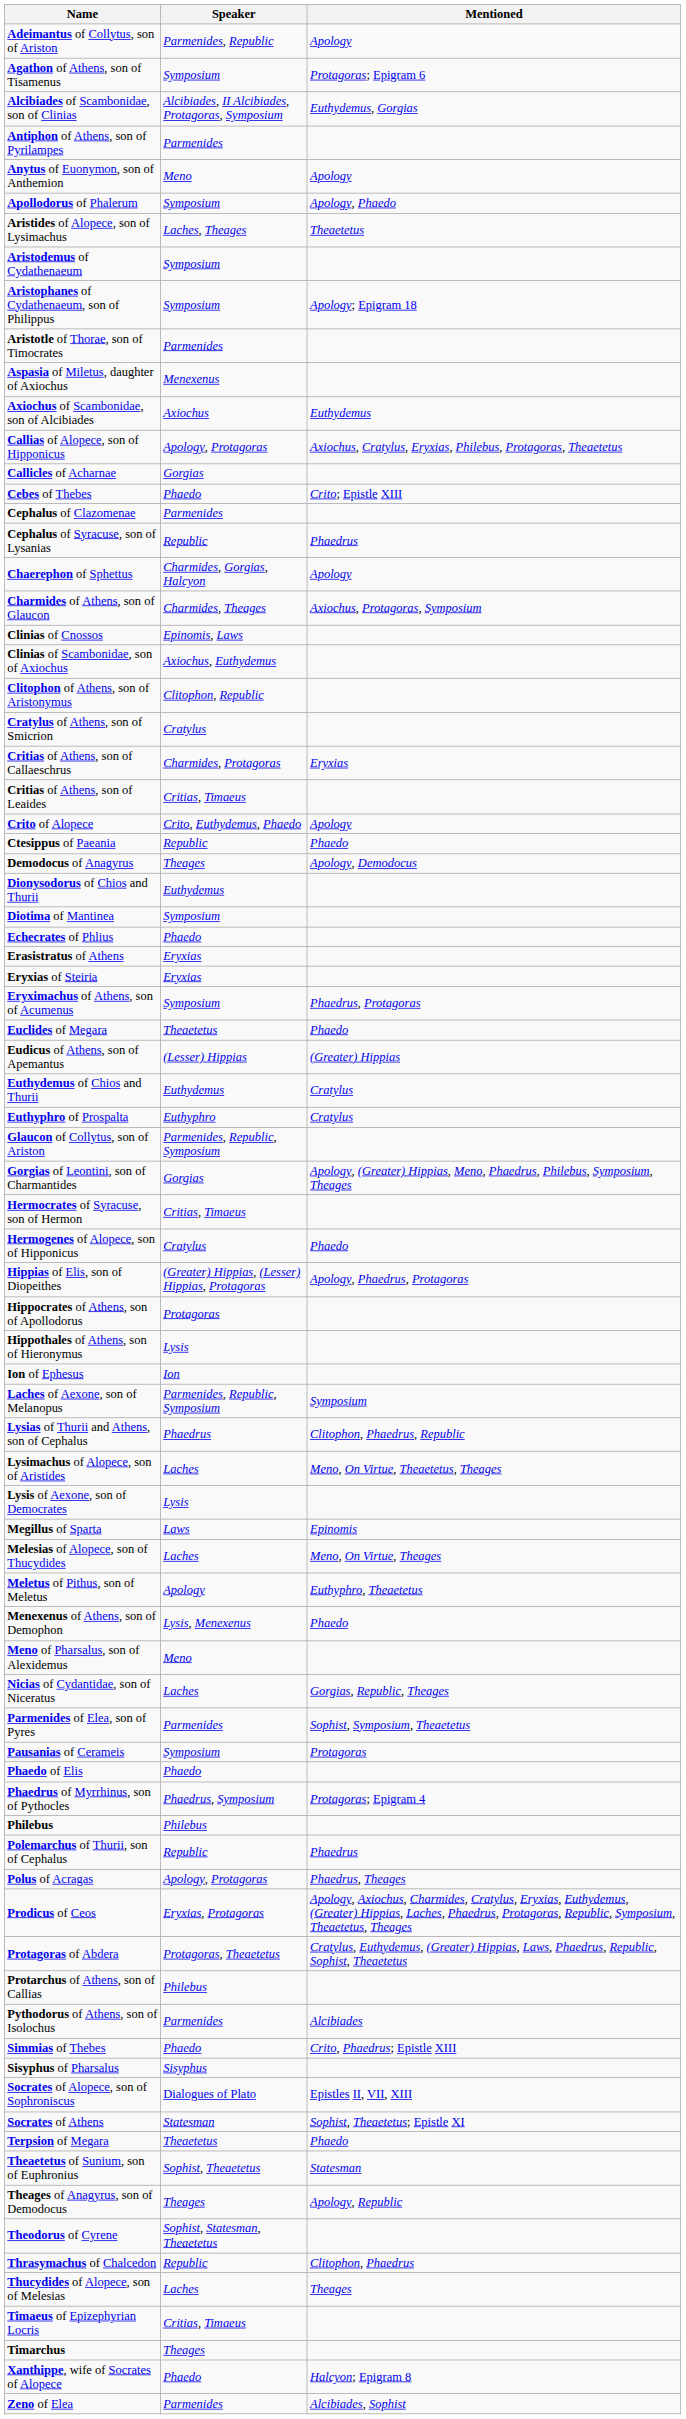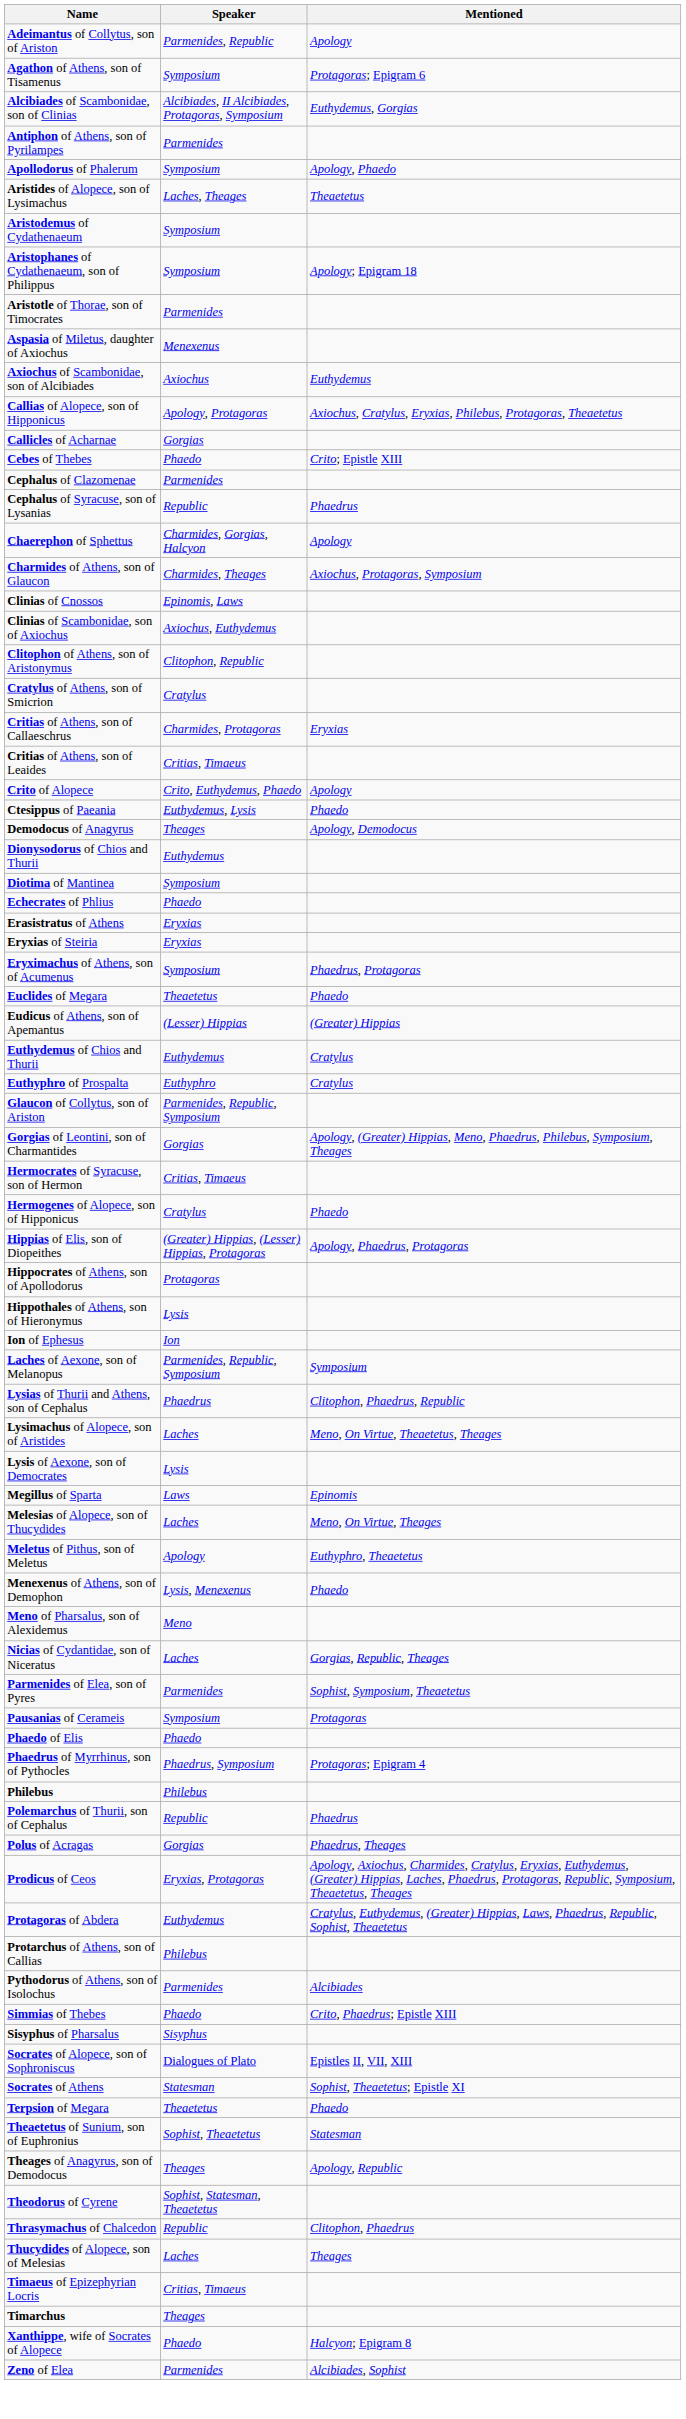- row: Anytus of Euonymon, son of Anthemion | Meno | Apology
Ctesippus of Paeania | Speaker: Republic -> Euthydemus, Lysis
Polus of Acragas | Speaker: Apology, Protagoras -> Gorgias
Protagoras of Abdera | Speaker: Protagoras, Theaetetus -> Euthydemus
